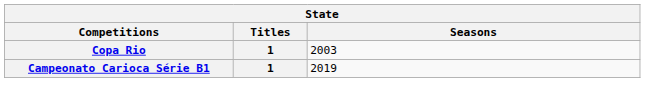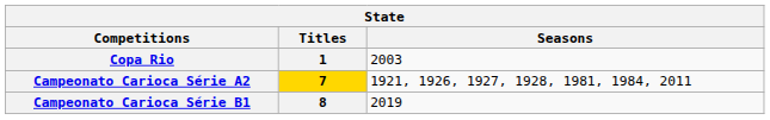+ row: Campeonato Carioca Série A2 | 7 | 1921, 1926, 1927, 1928, 1981, 1984, 2011
Campeonato Carioca Série B1 | Titles: 1 -> 8
